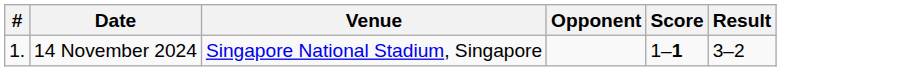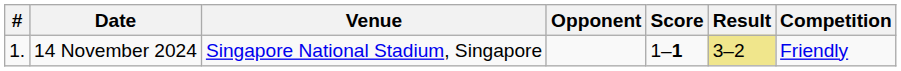+ column: Competition | Friendly
14 November 2024 | Result: no background -> khaki background
